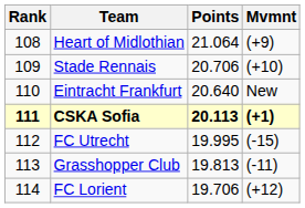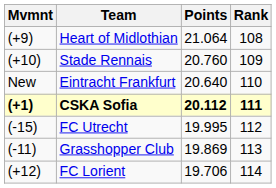columns swapped: Rank <-> Mvmnt
Stade Rennais | Points: 20.706 -> 20.760
CSKA Sofia | Points: 20.113 -> 20.112
Grasshopper Club | Points: 19.813 -> 19.869
